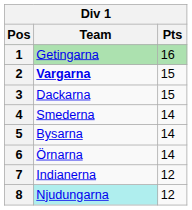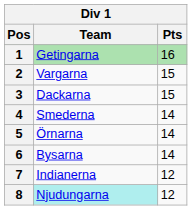2 | Team: bold -> normal
5 | Team: Bysarna -> Örnarna
6 | Team: Örnarna -> Bysarna
